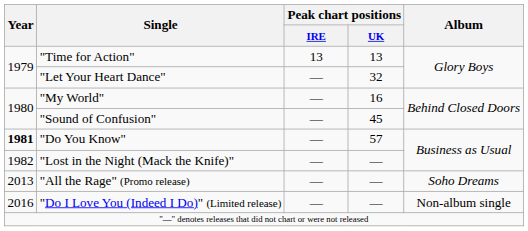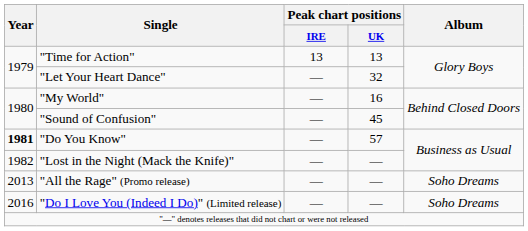"Do I Love You (Indeed I Do)" (Limited release) | Album: Non-album single -> Soho Dreams
